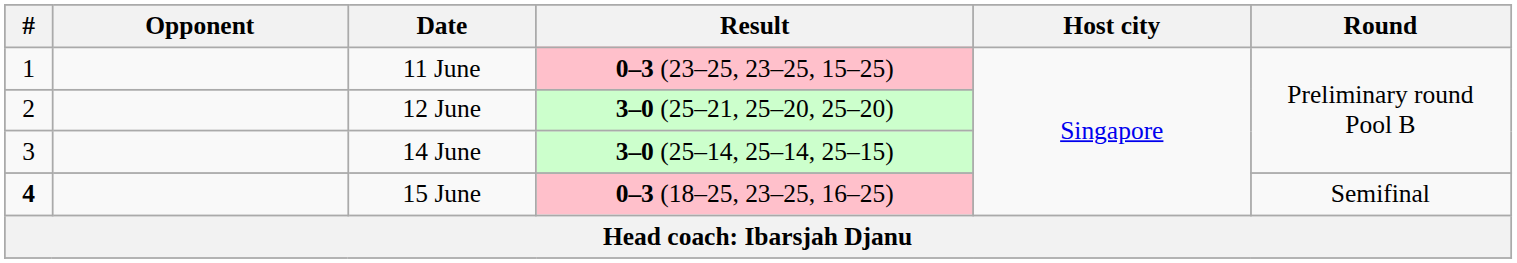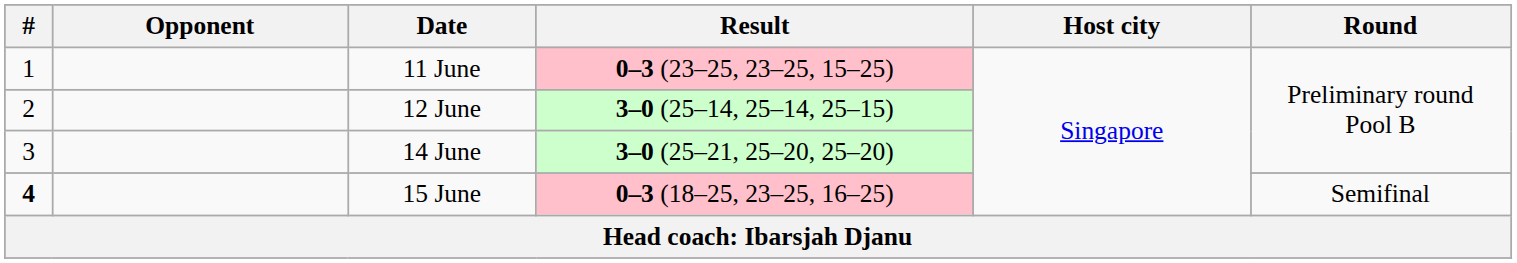12 June | Result: 3–0 (25–21, 25–20, 25–20) -> 3–0 (25–14, 25–14, 25–15)
14 June | Result: 3–0 (25–14, 25–14, 25–15) -> 3–0 (25–21, 25–20, 25–20)
